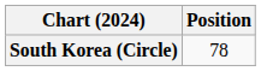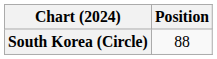South Korea (Circle) | Position: 78 -> 88
